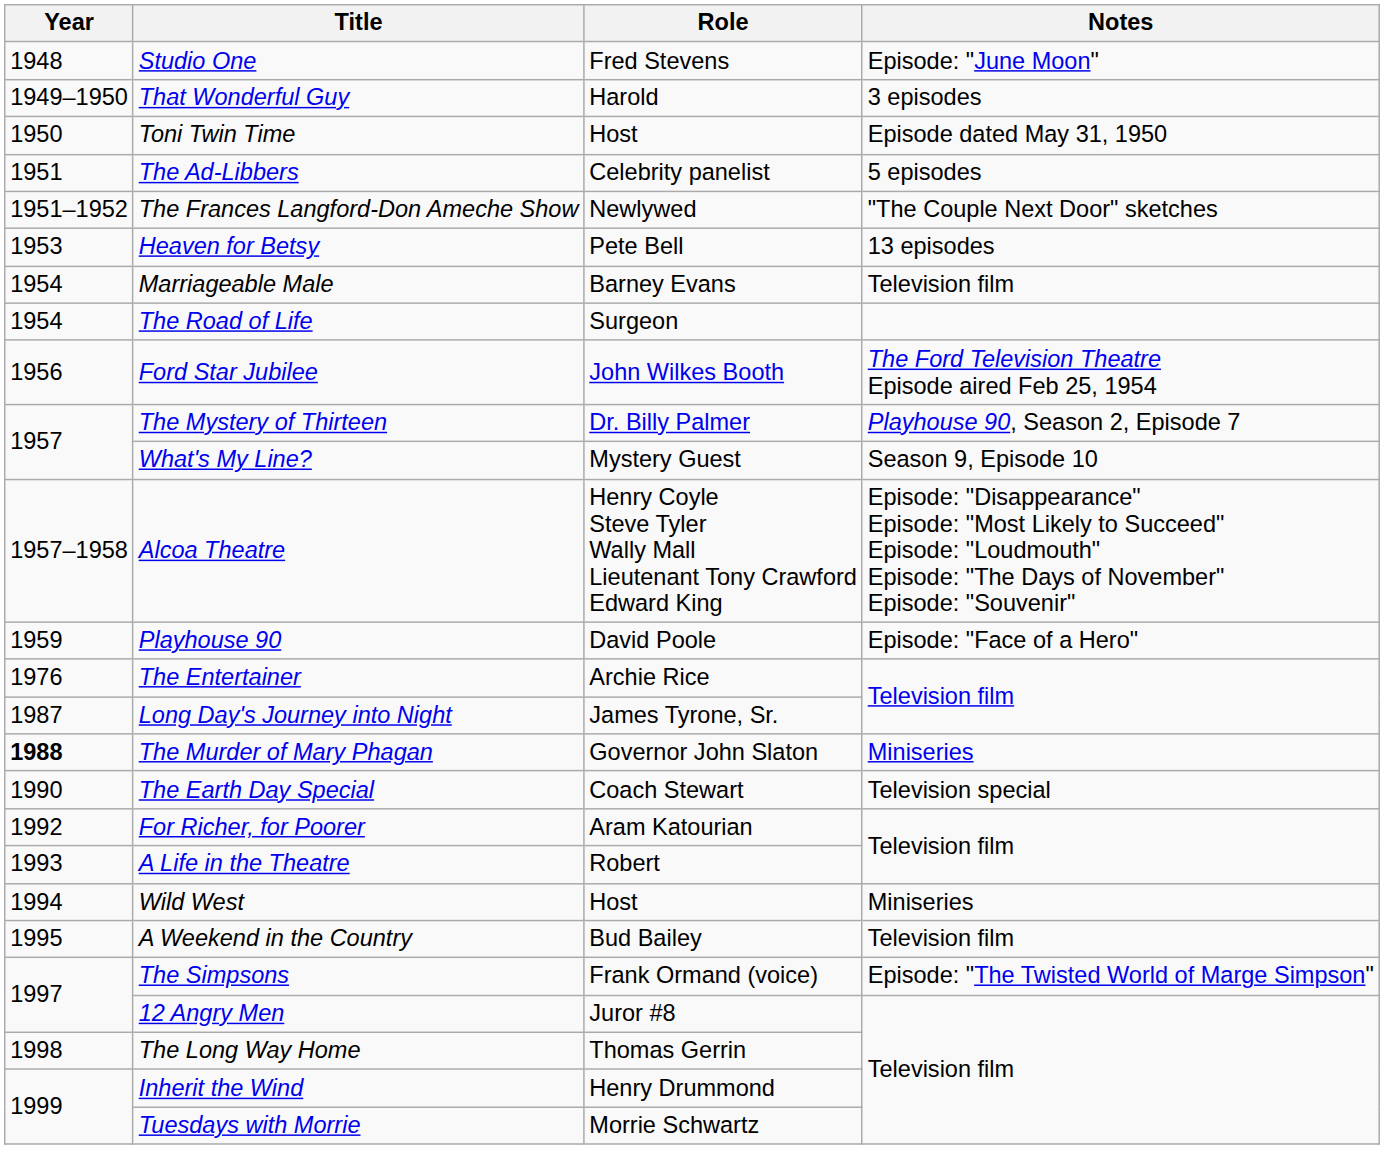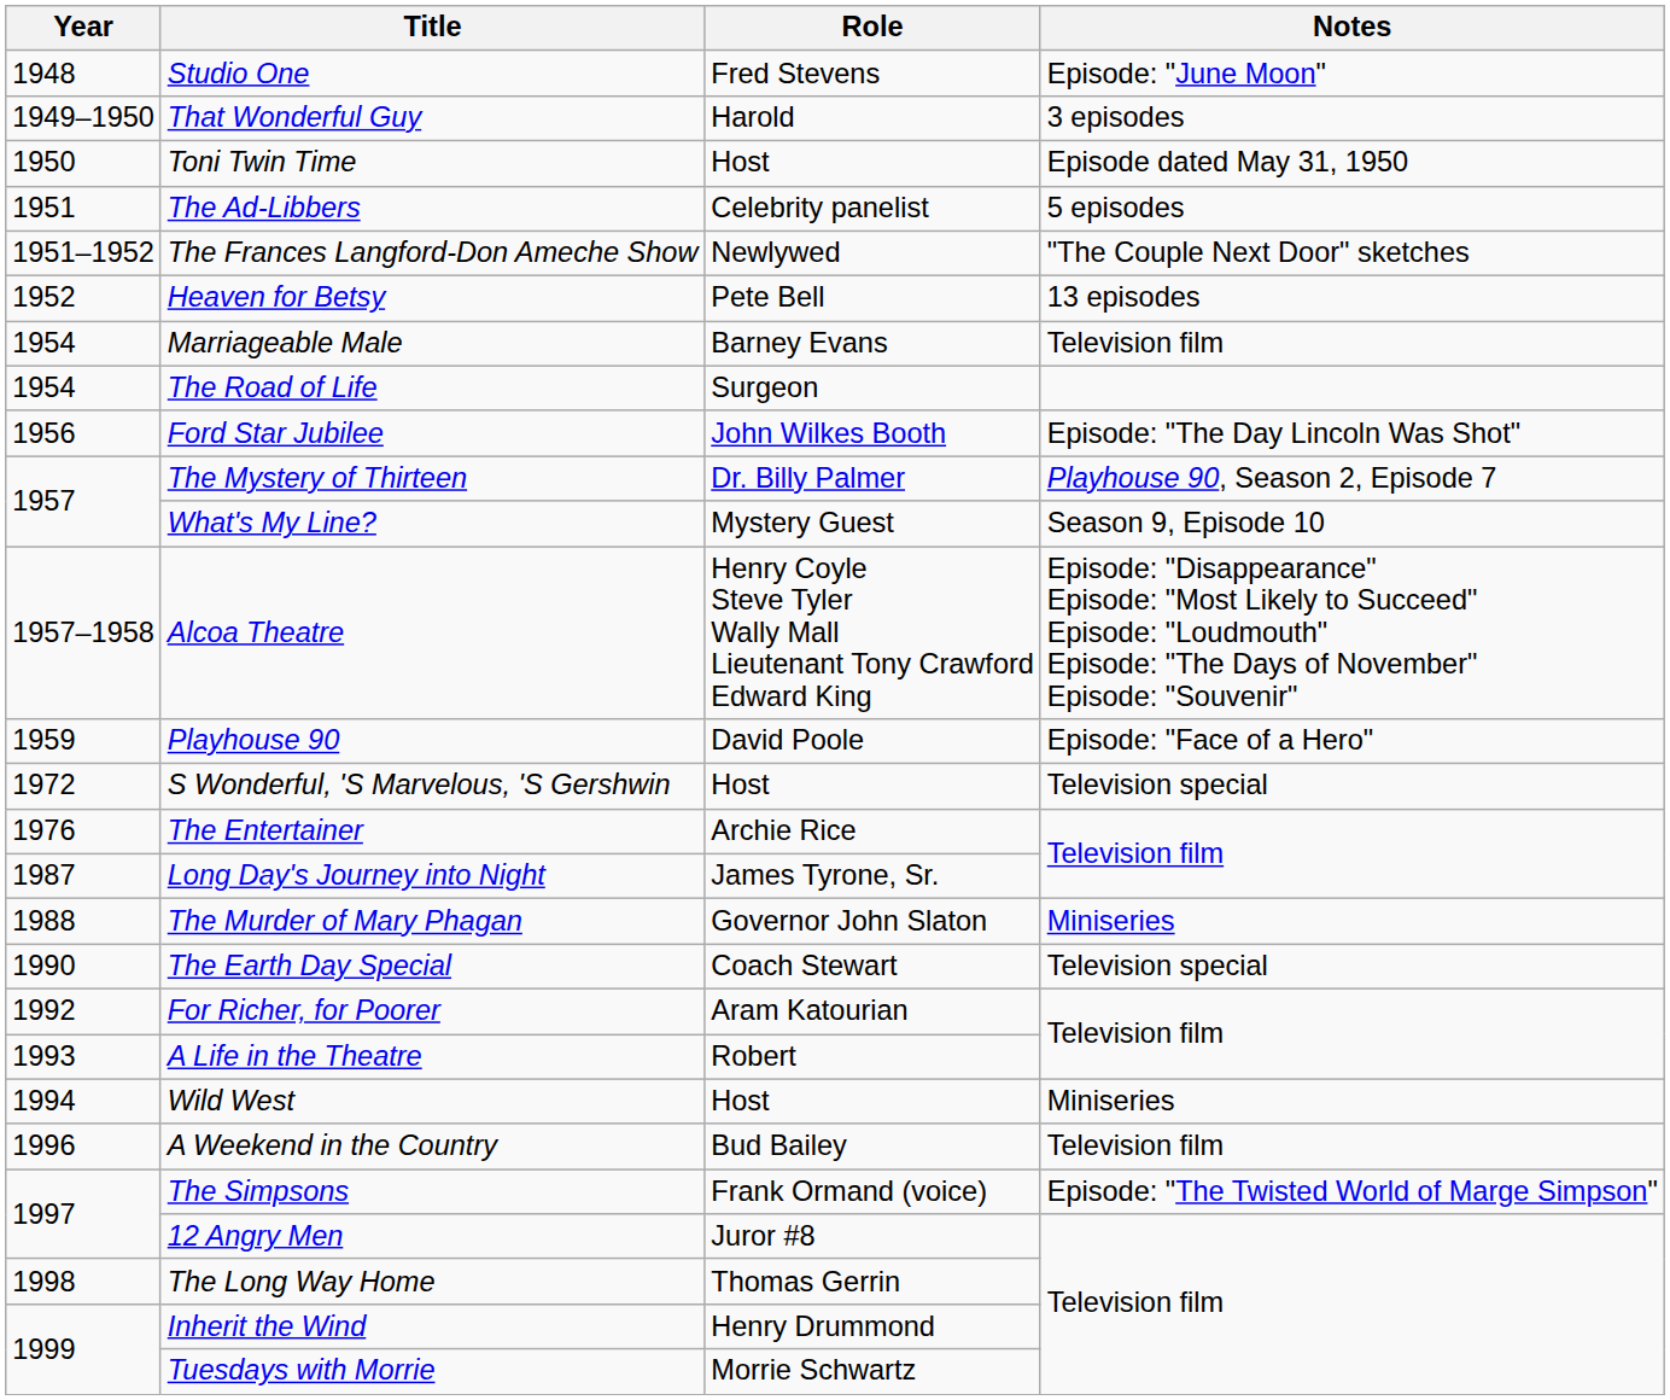Heaven for Betsy | Year: 1953 -> 1952
Ford Star Jubilee | Notes: The Ford Television Theatre Episode aired Feb 25, 1954 -> Episode: "The Day Lincoln Was Shot"
+ row: 1972 | S Wonderful, 'S Marvelous, 'S Gershwin | Host | Television special
The Murder of Mary Phagan | Year: bold -> normal
A Weekend in the Country | Year: 1995 -> 1996
